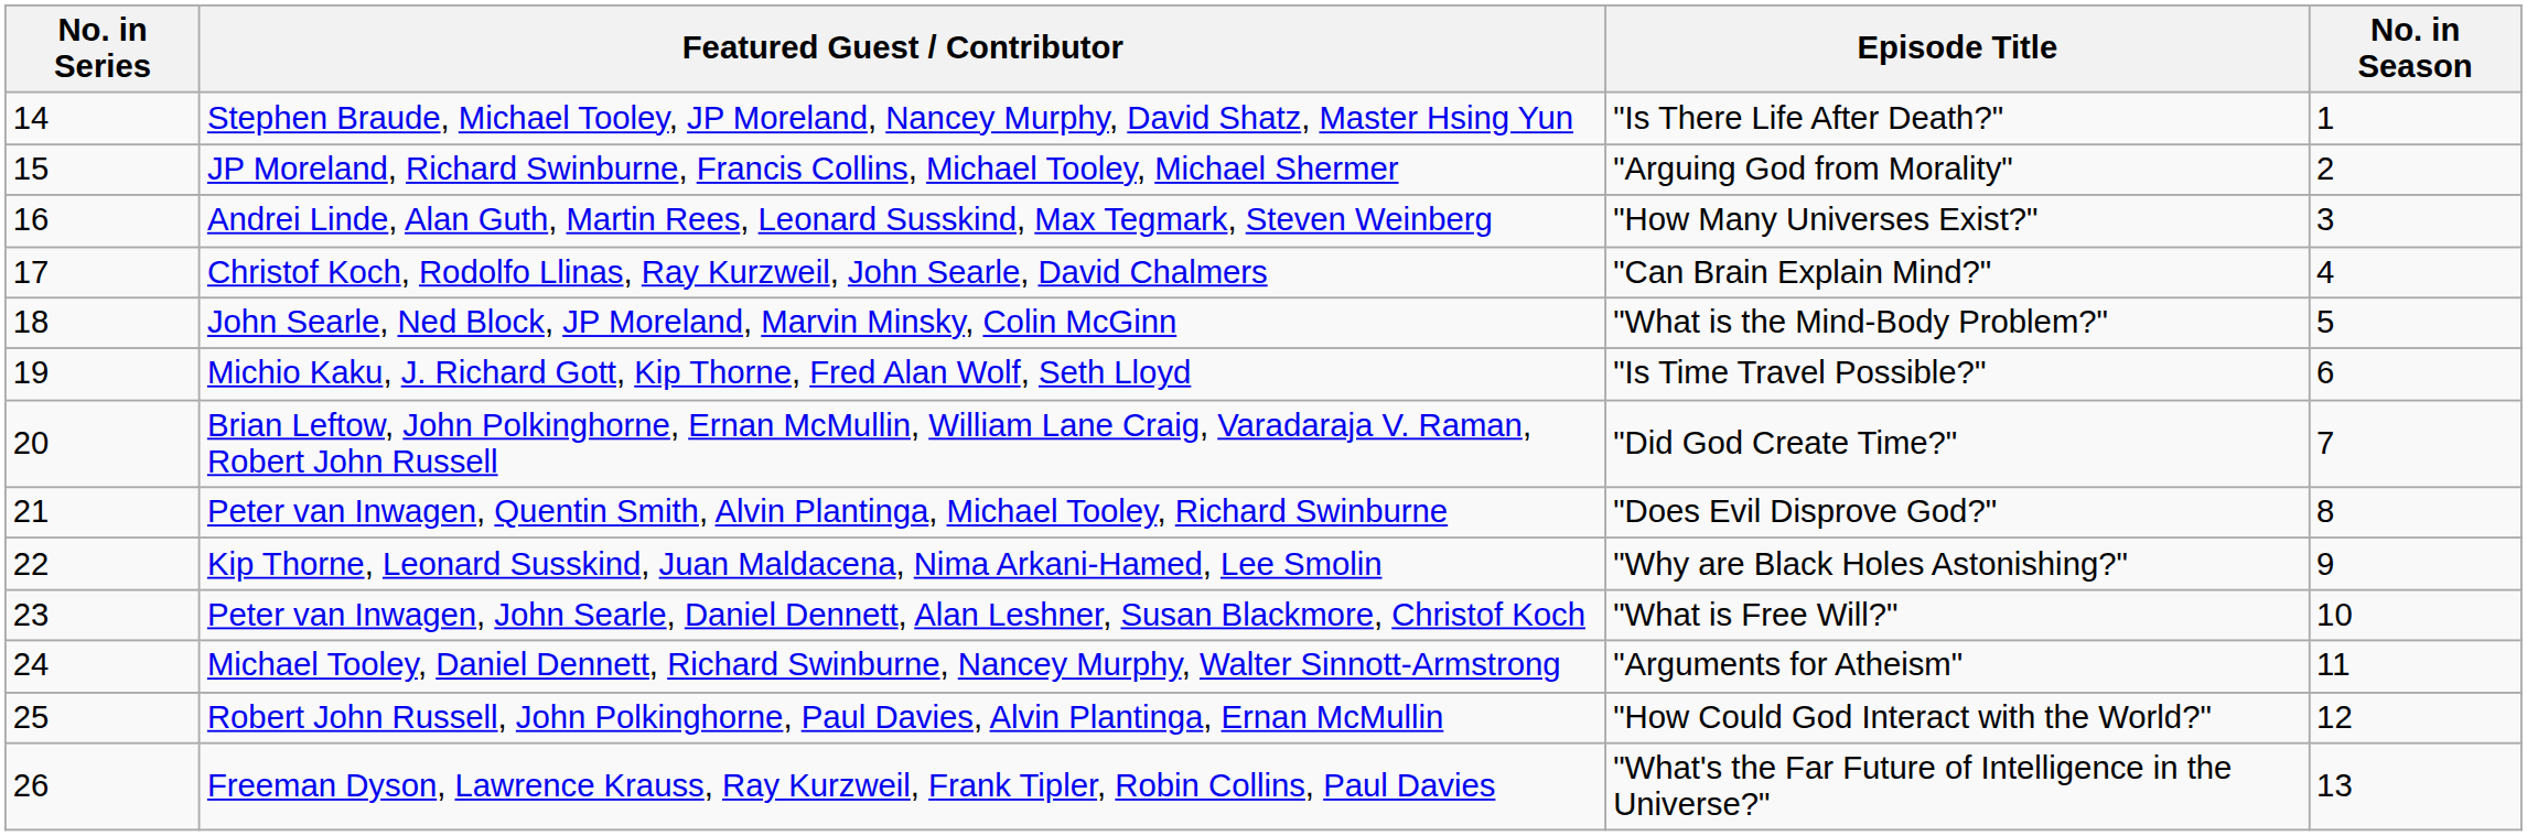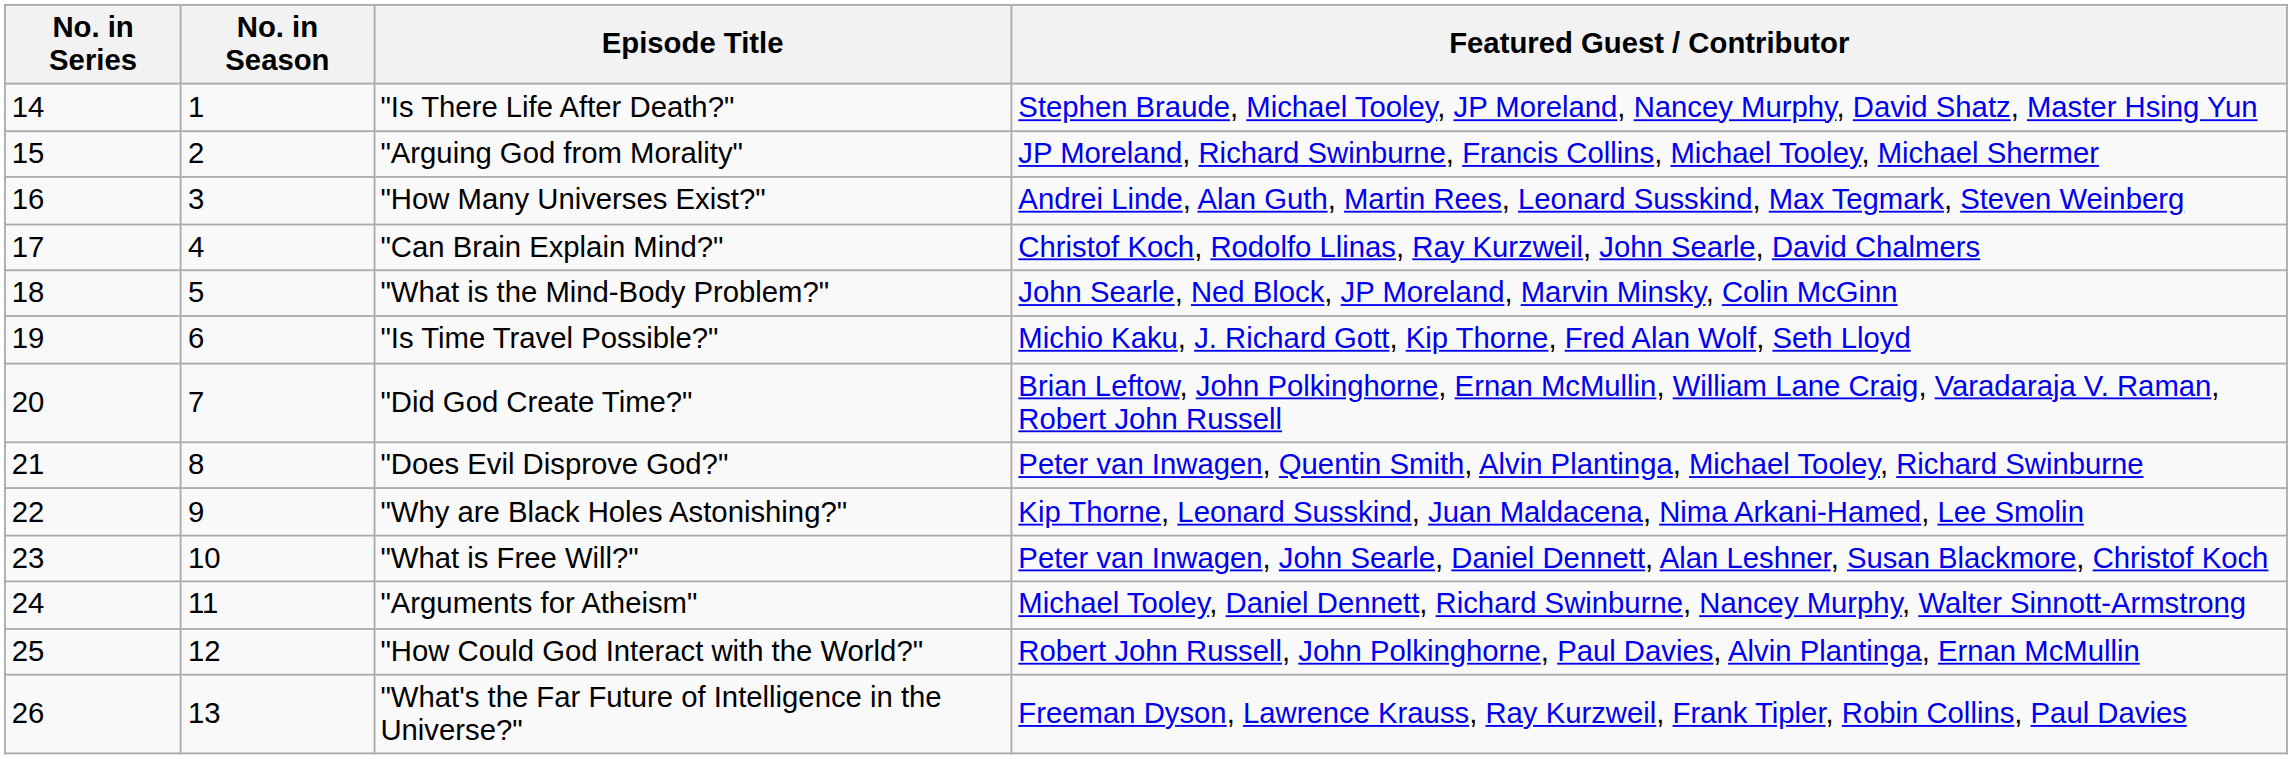columns swapped: No. in Season <-> Featured Guest / Contributor
